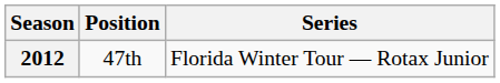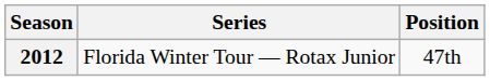columns swapped: Series <-> Position
